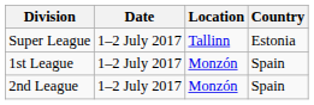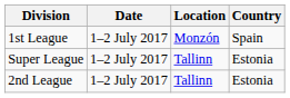rows swapped: Super League <-> 1st League
2nd League | Location: Monzón -> Tallinn
2nd League | Country: Spain -> Estonia
